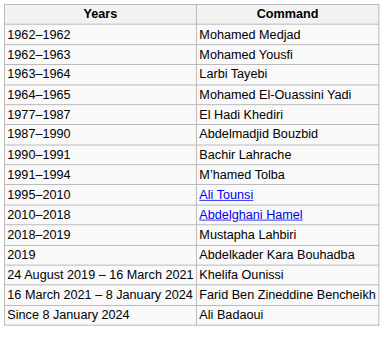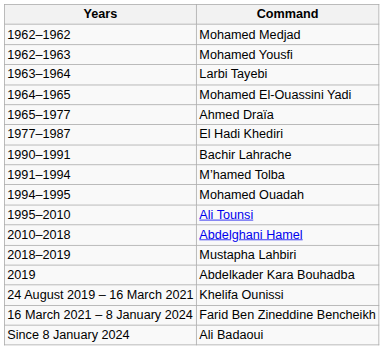+ row: 1965–1977 | Ahmed Draïa
- row: 1987–1990 | Abdelmadjid Bouzbid
+ row: 1994–1995 | Mohamed Ouadah
